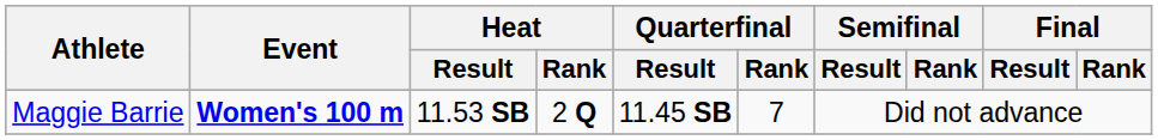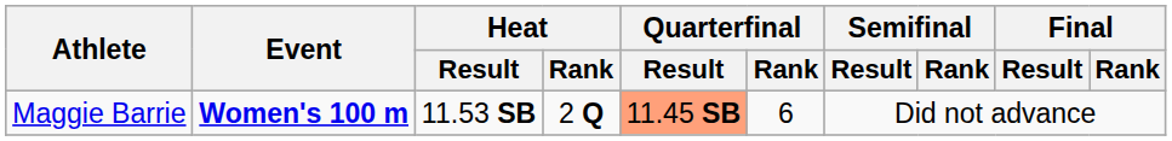Maggie Barrie | Quarterfinal / Result: no background -> lightsalmon background
Maggie Barrie | Quarterfinal / Rank: 7 -> 6
